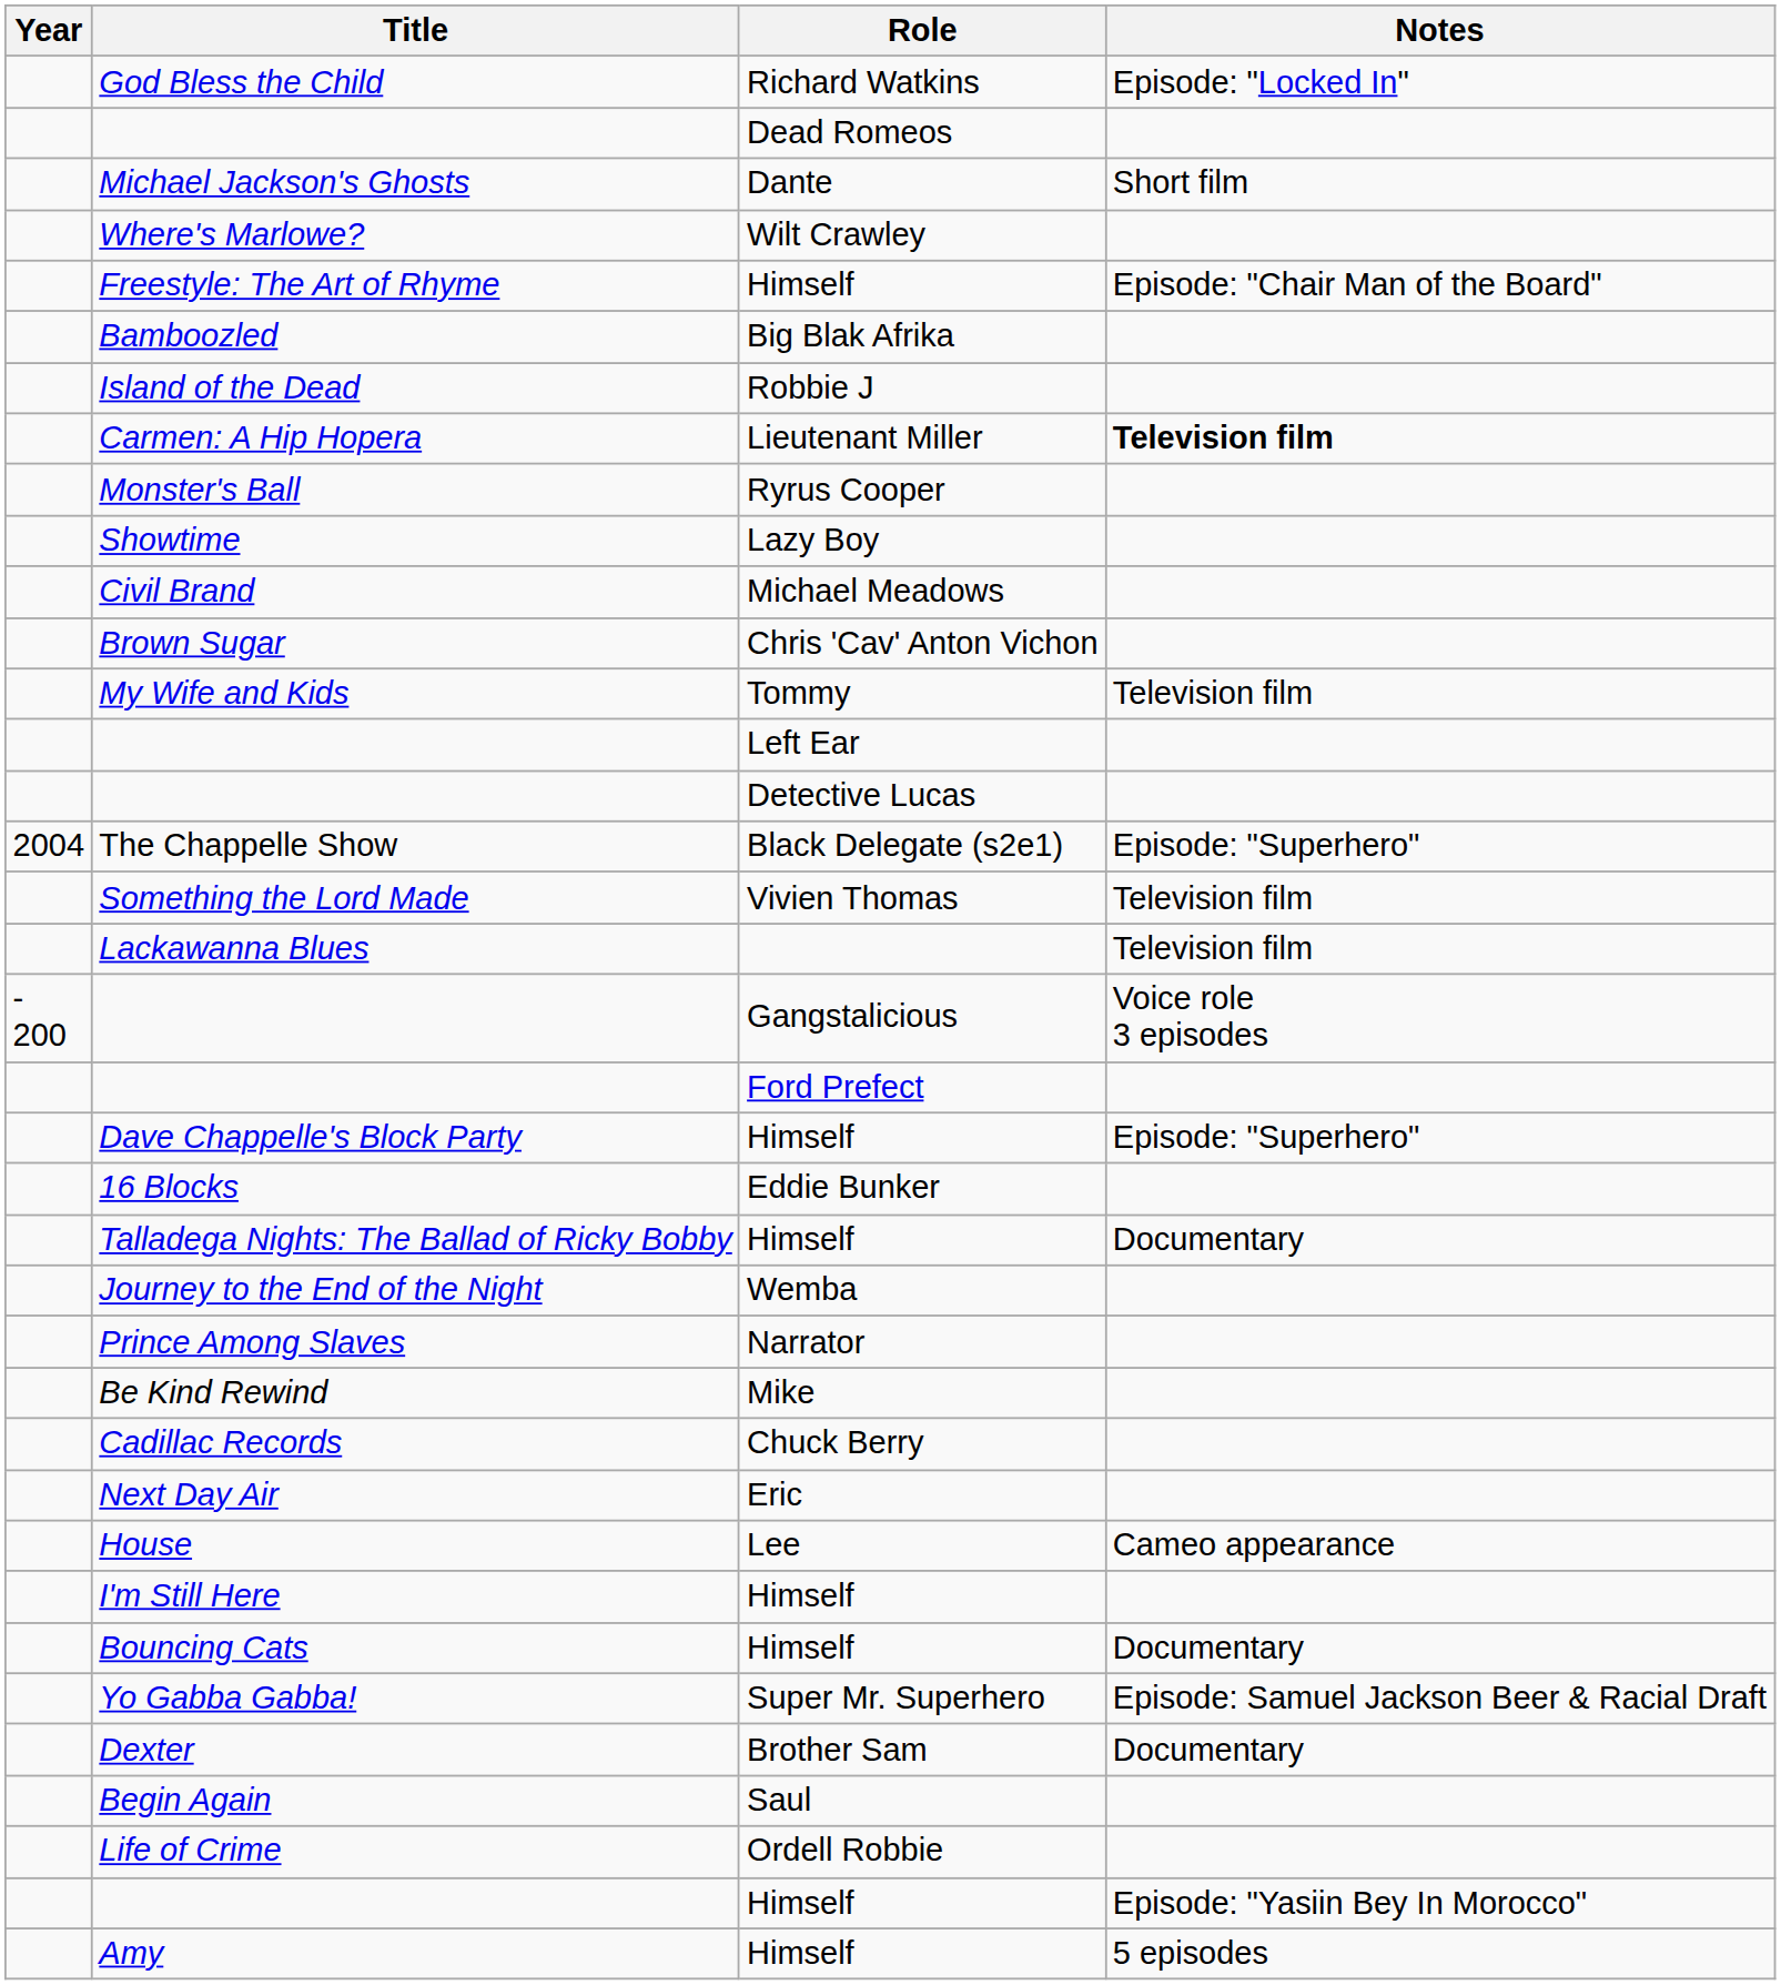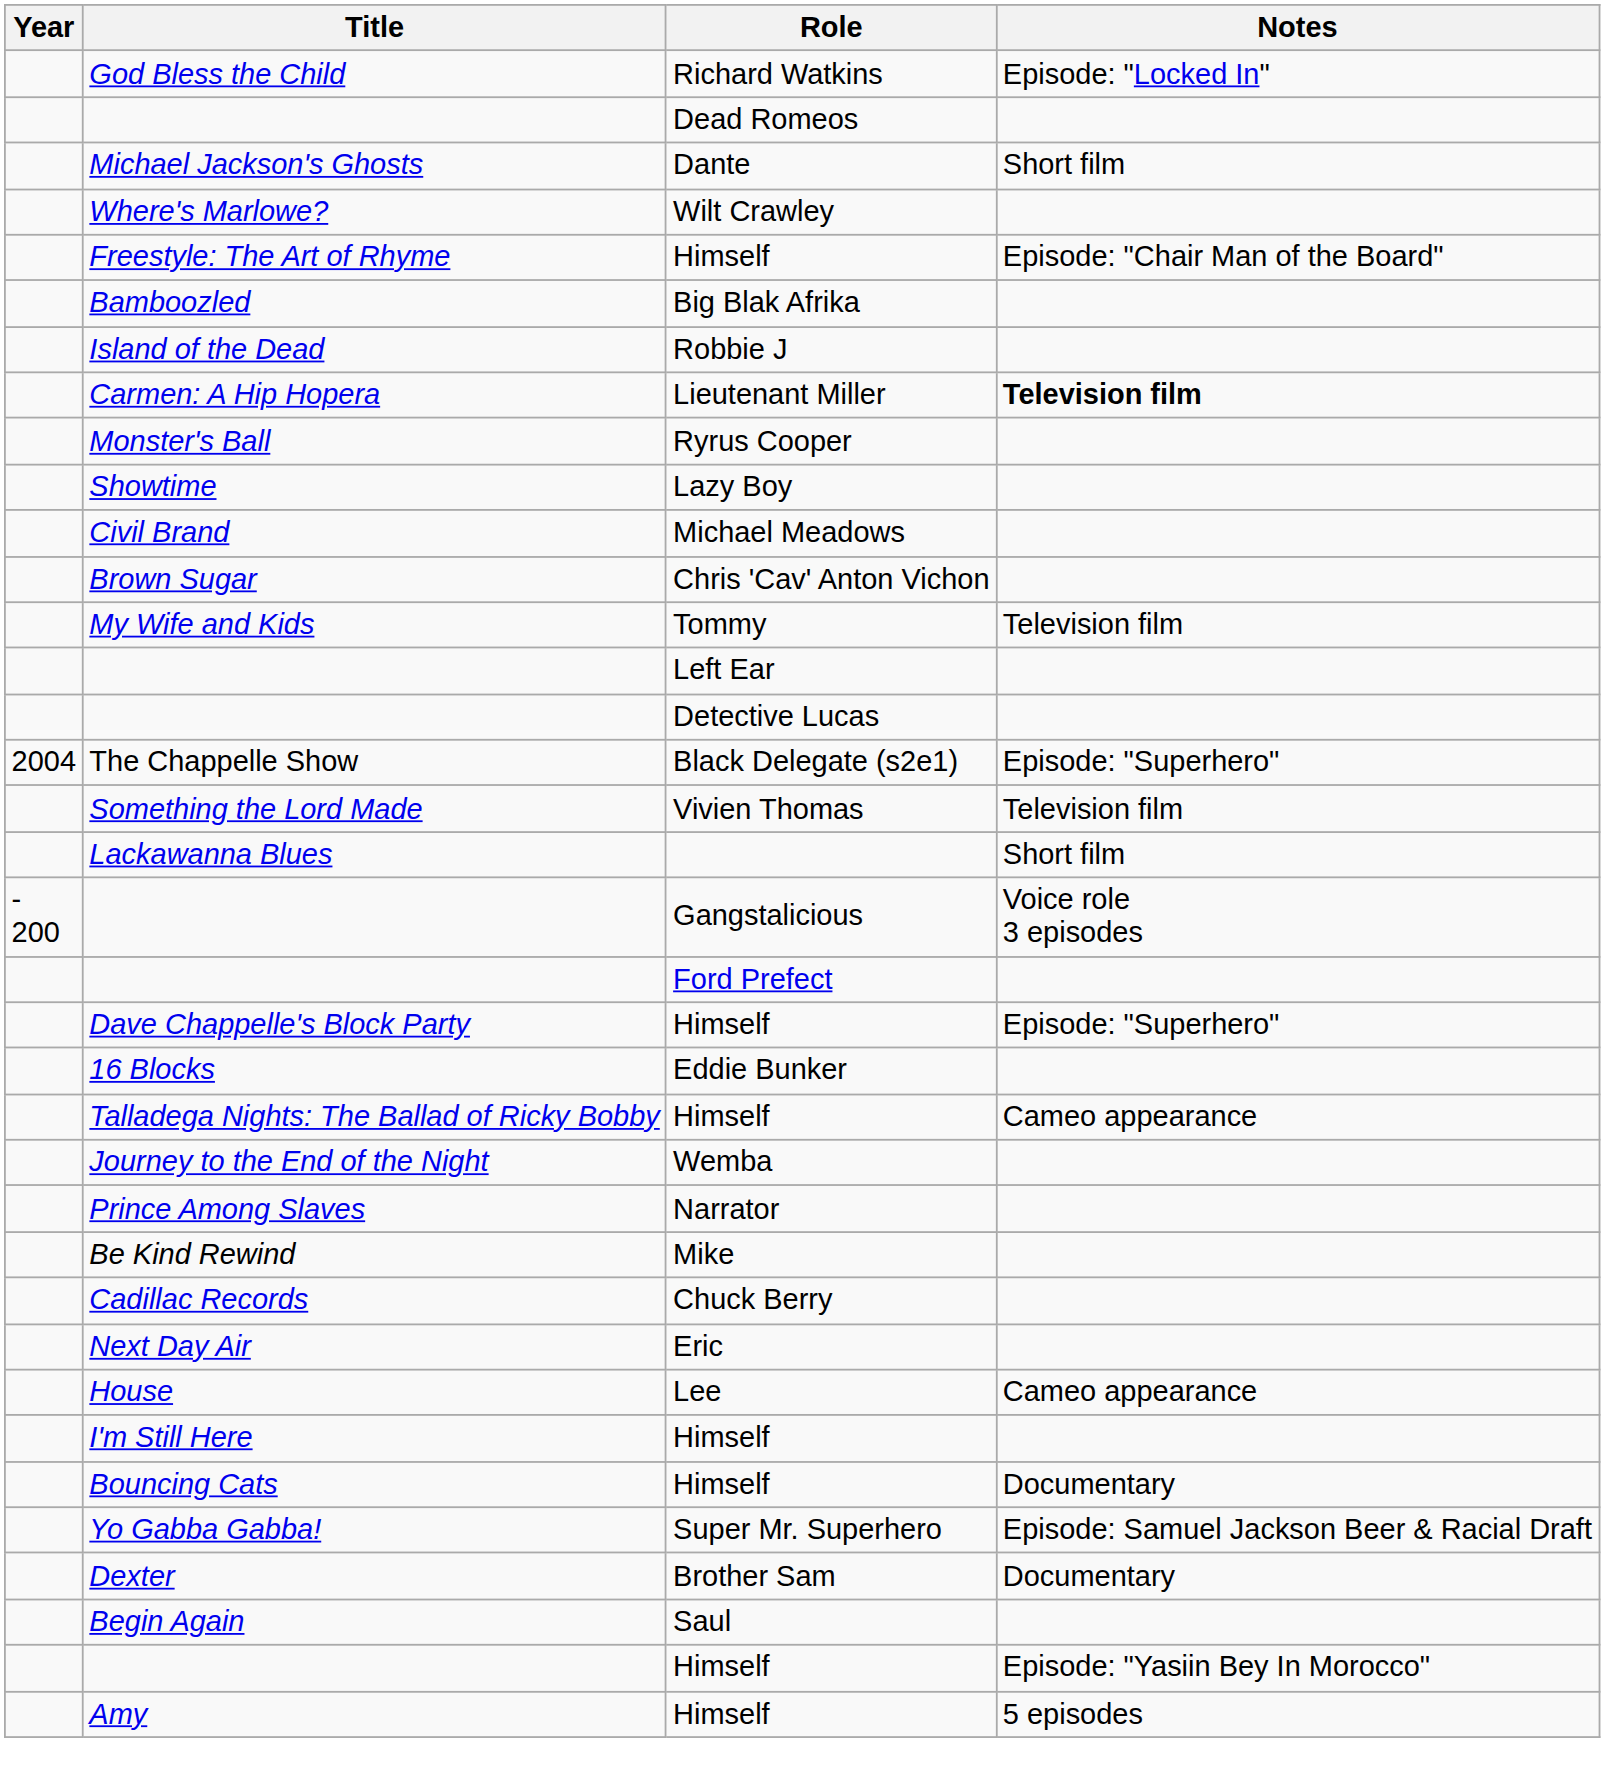Lackawanna Blues | Notes: Television film -> Short film
Talladega Nights: The Ballad of Ricky Bobby | Notes: Documentary -> Cameo appearance
- row: Life of Crime | Ordell Robbie
